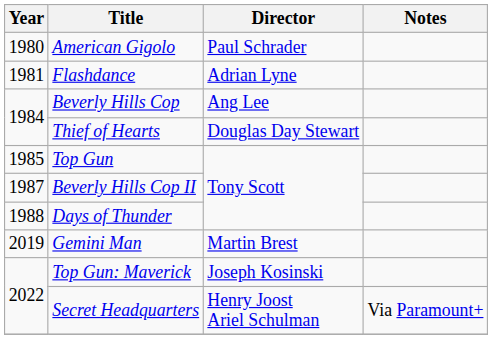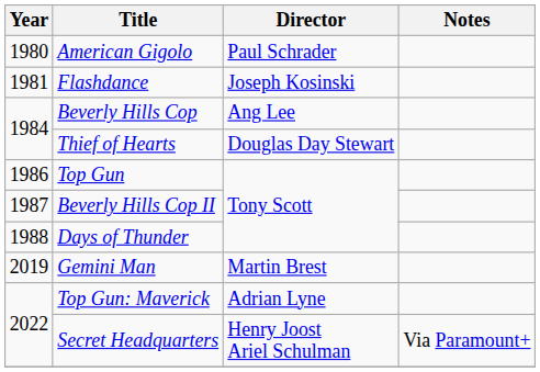Flashdance | Director: Adrian Lyne -> Joseph Kosinski
Top Gun | Year: 1985 -> 1986
Top Gun: Maverick | Director: Joseph Kosinski -> Adrian Lyne
